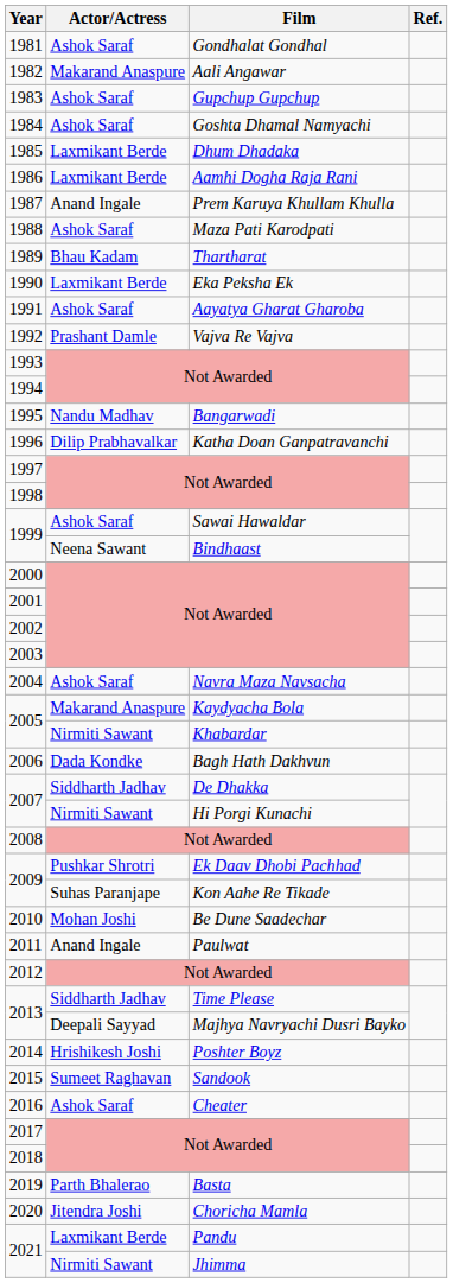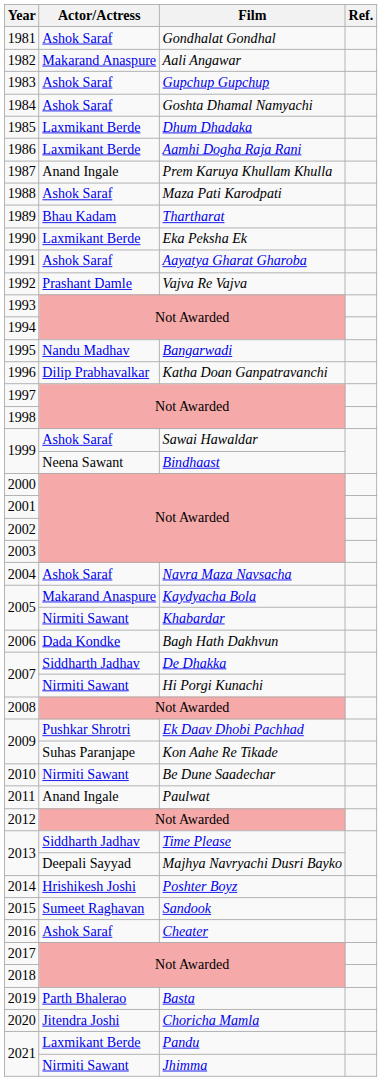2010 | Actor/Actress: Mohan Joshi -> Nirmiti Sawant
